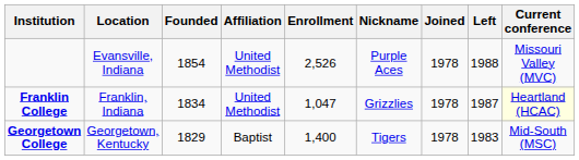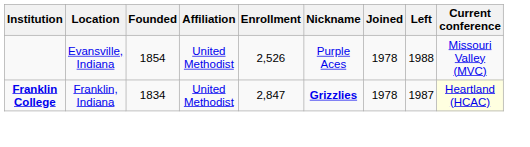Franklin College | Enrollment: 1,047 -> 2,847
Franklin College | Nickname: normal -> bold
- row: Georgetown College | Georgetown, Kentucky | 1829 | Baptist | 1,400 | Tigers | 1978 | 1983 | Mid-South (MSC)
